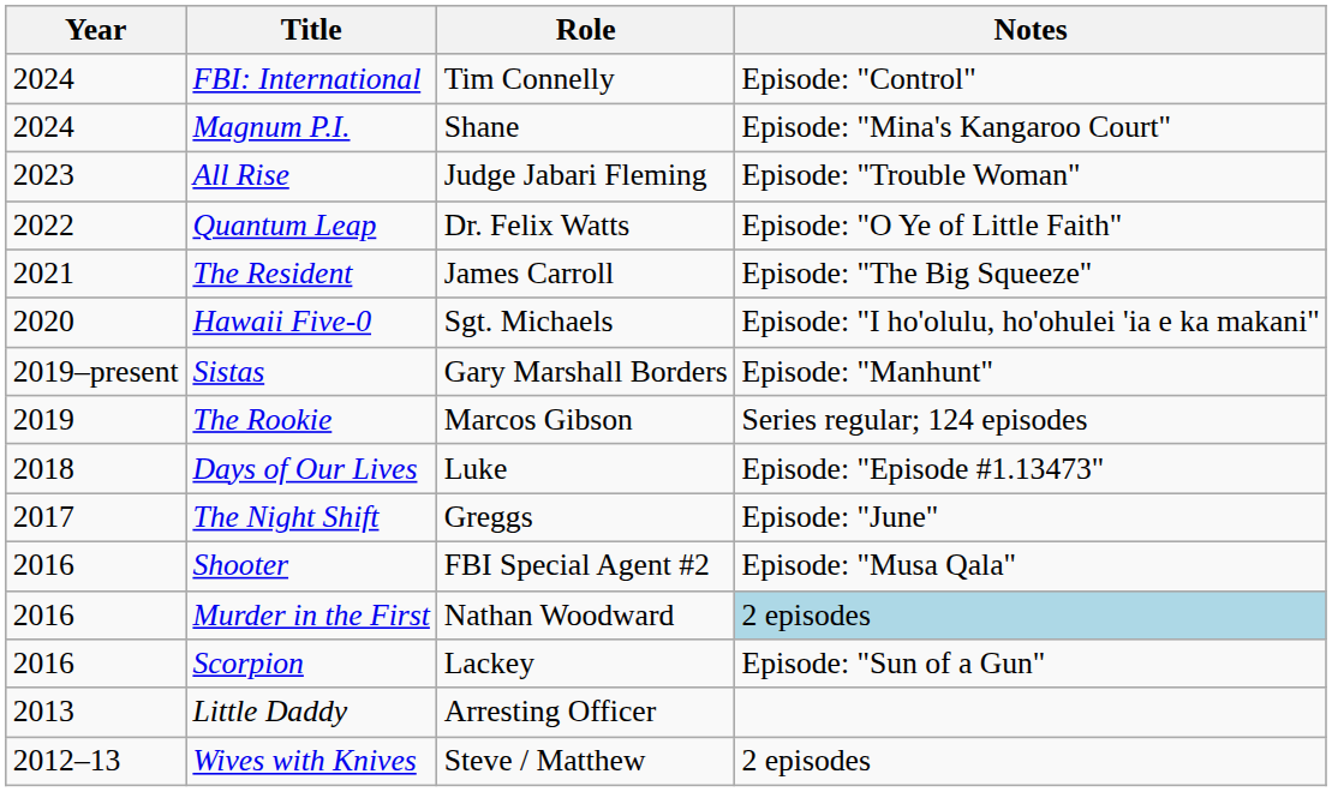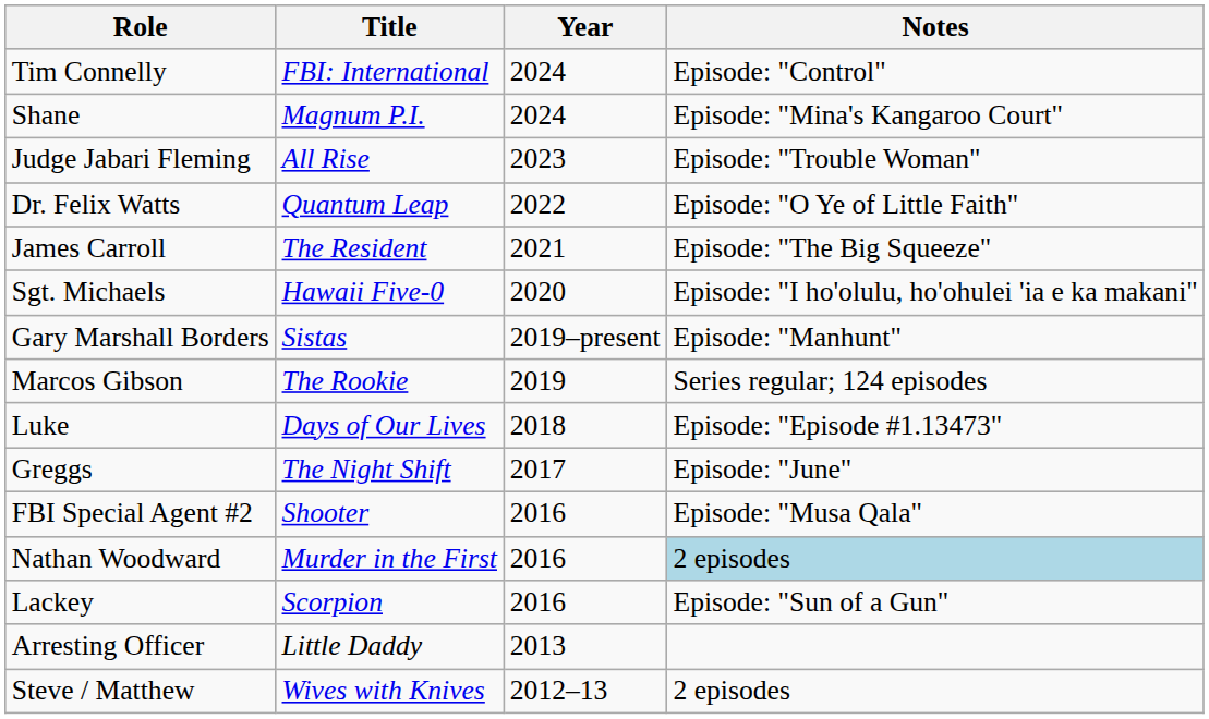columns swapped: Year <-> Role
